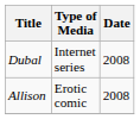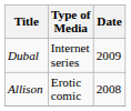Dubal | Date: 2008 -> 2009
